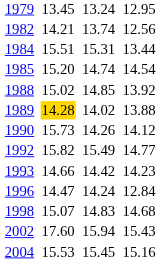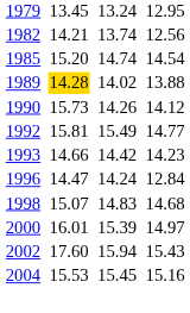- row: 1984 | 15.51 | 15.31 | 13.44
- row: 1988 | 15.02 | 14.85 | 13.92
1992 | column 3: 15.82 -> 15.81
+ row: 2000 | 16.01 | 15.39 | 14.97
